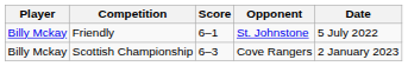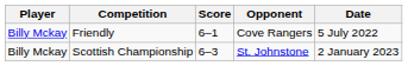Friendly | Opponent: St. Johnstone -> Cove Rangers
Scottish Championship | Opponent: Cove Rangers -> St. Johnstone
